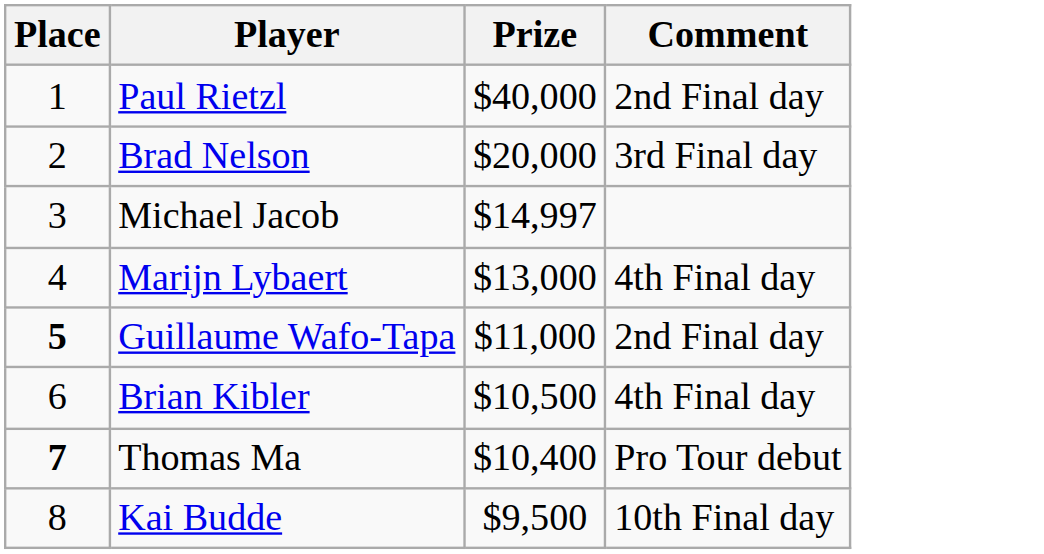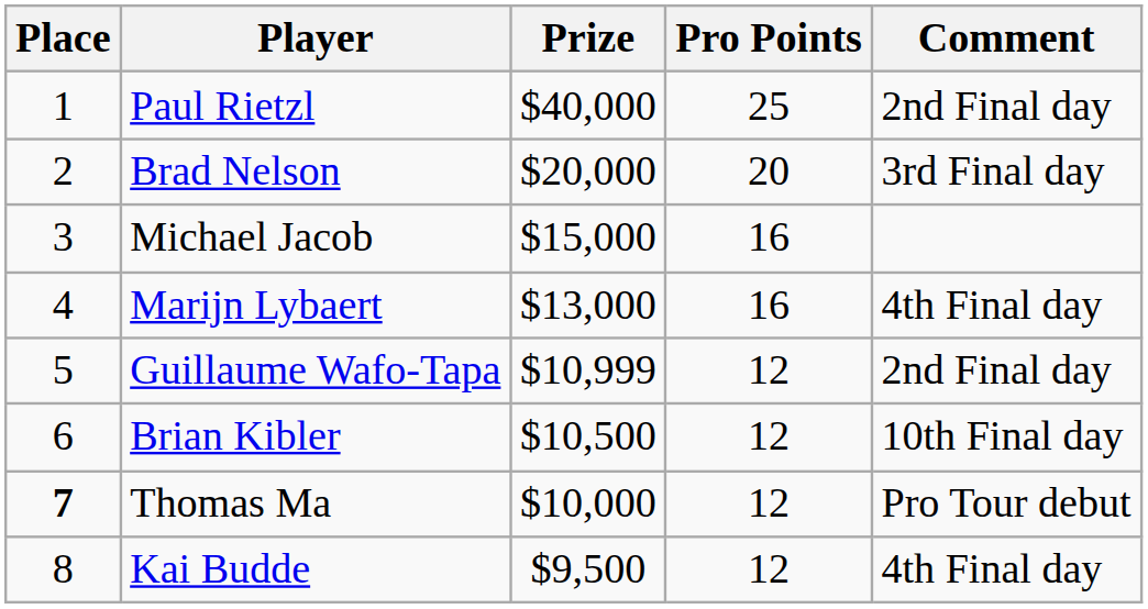+ column: Pro Points | 25 | 20 | 16 | 16 | 12 | 12 | 12 | 12
Michael Jacob | Prize: $14,997 -> $15,000
Guillaume Wafo-Tapa | Place: bold -> normal
Guillaume Wafo-Tapa | Prize: $11,000 -> $10,999
Brian Kibler | Comment: 4th Final day -> 10th Final day
Thomas Ma | Prize: $10,400 -> $10,000
Kai Budde | Comment: 10th Final day -> 4th Final day
